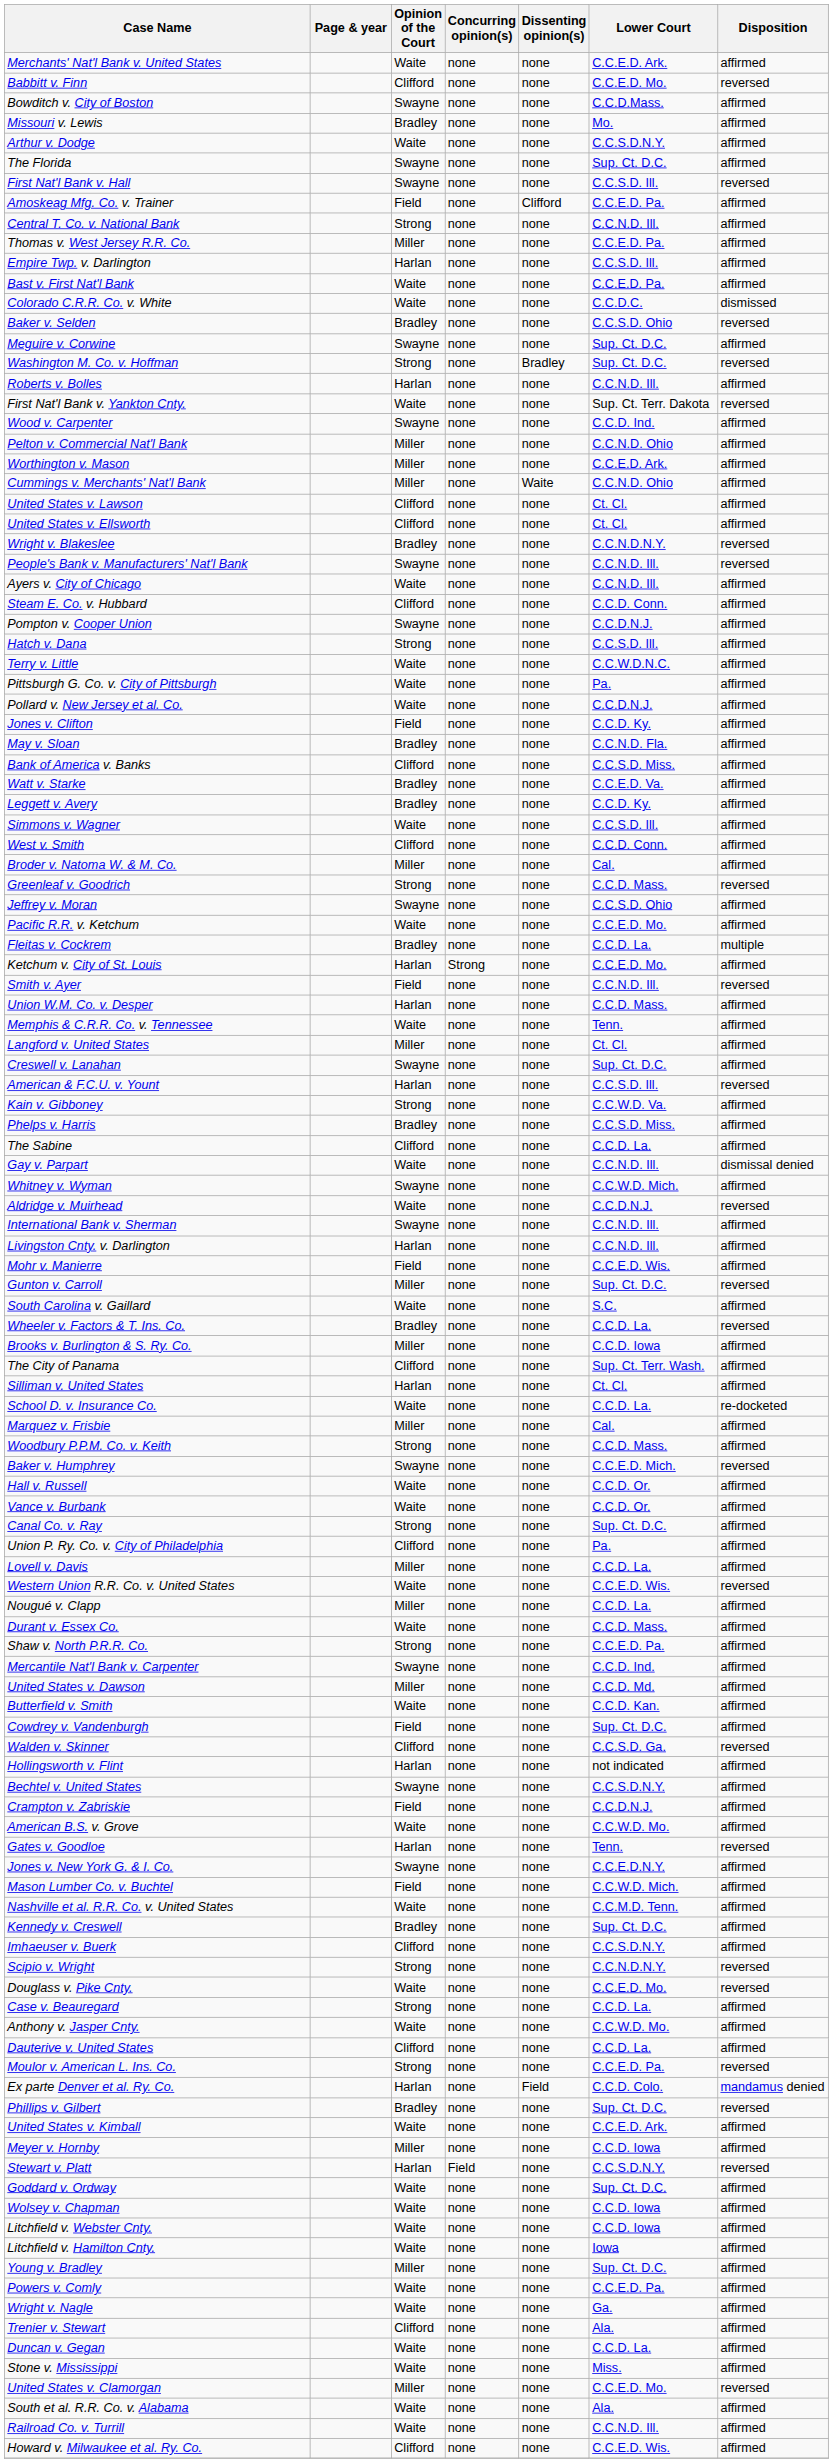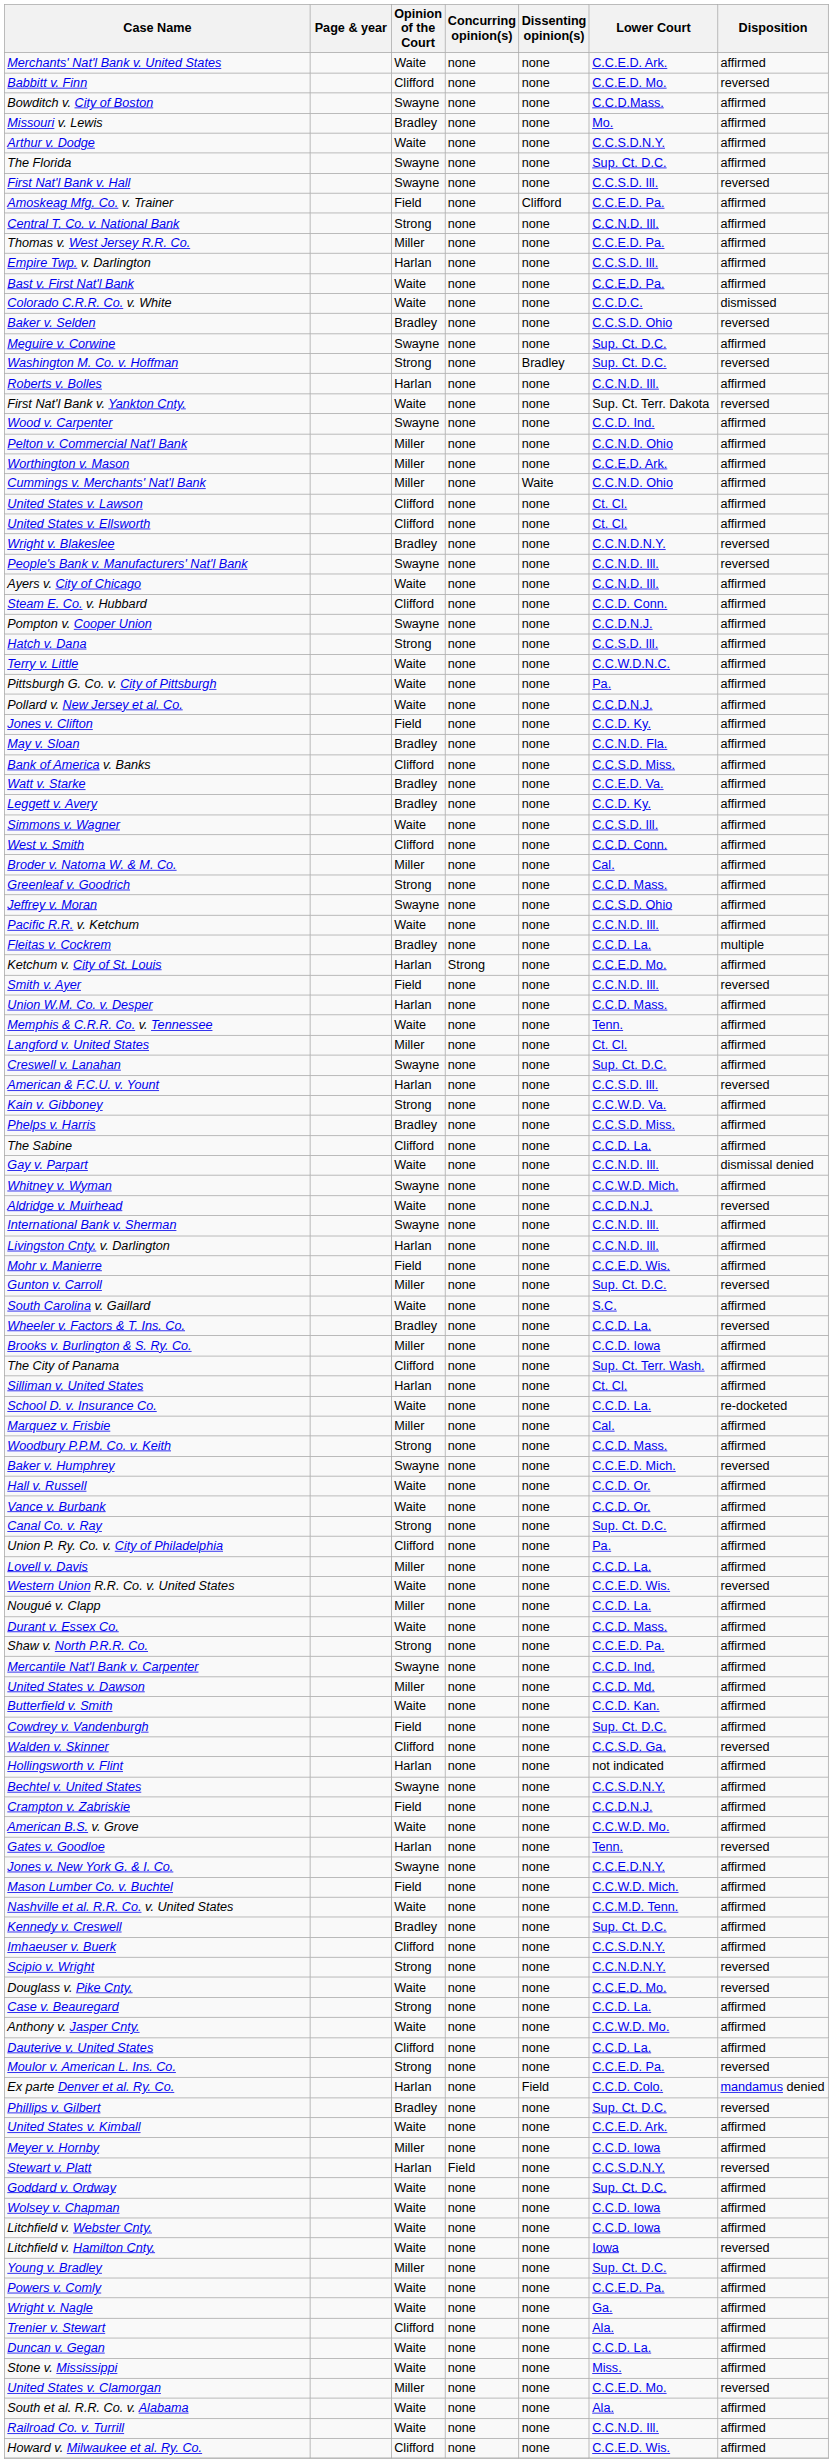Greenleaf v. Goodrich | Disposition: reversed -> affirmed
Pacific R.R. v. Ketchum | Lower Court: C.C.E.D. Mo. -> C.C.N.D. Ill.
Litchfield v. Hamilton Cnty. | Disposition: affirmed -> reversed
